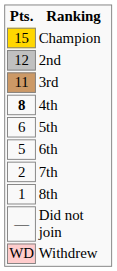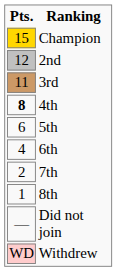6th | Pts.: 5 -> 4
